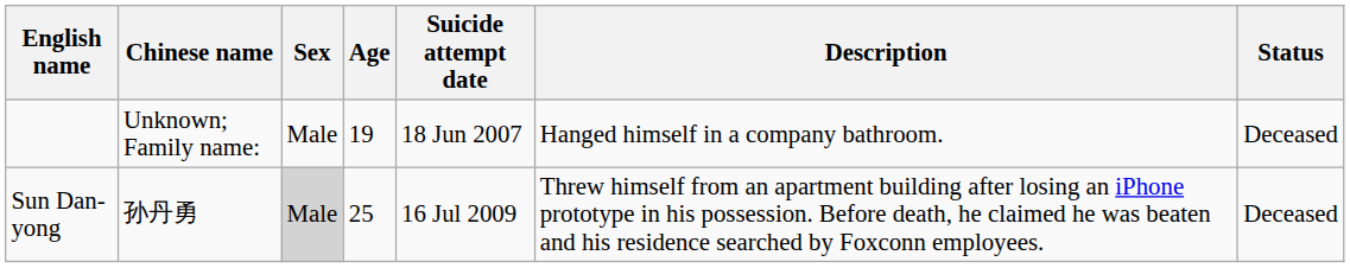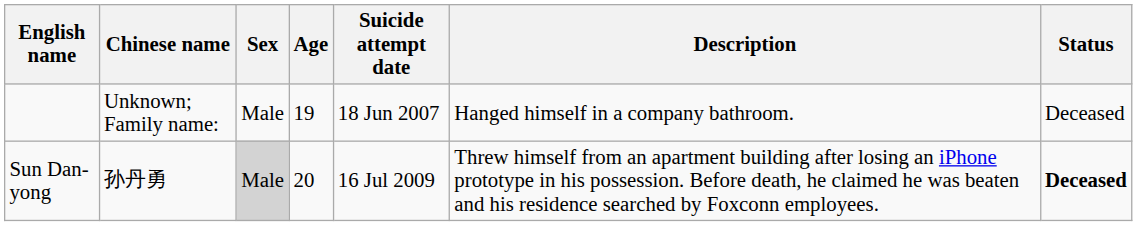Sun Dan-yong | Age: 25 -> 20
Sun Dan-yong | Status: normal -> bold
